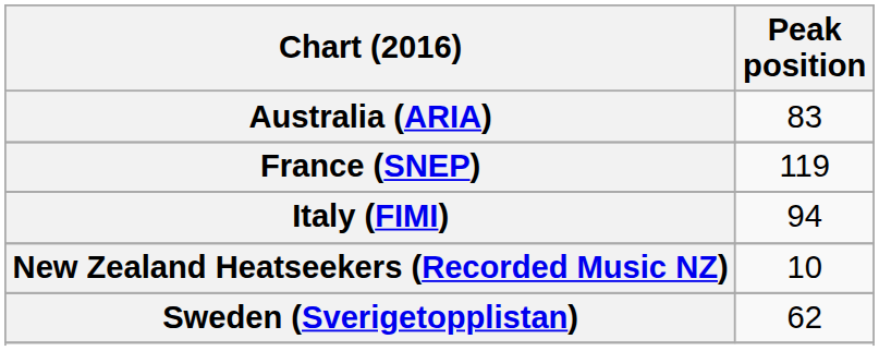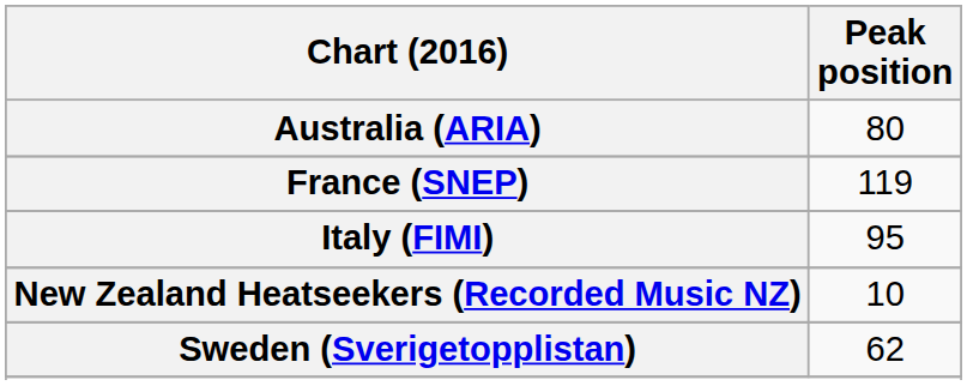Australia (ARIA) | Peak position: 83 -> 80
Italy (FIMI) | Peak position: 94 -> 95
